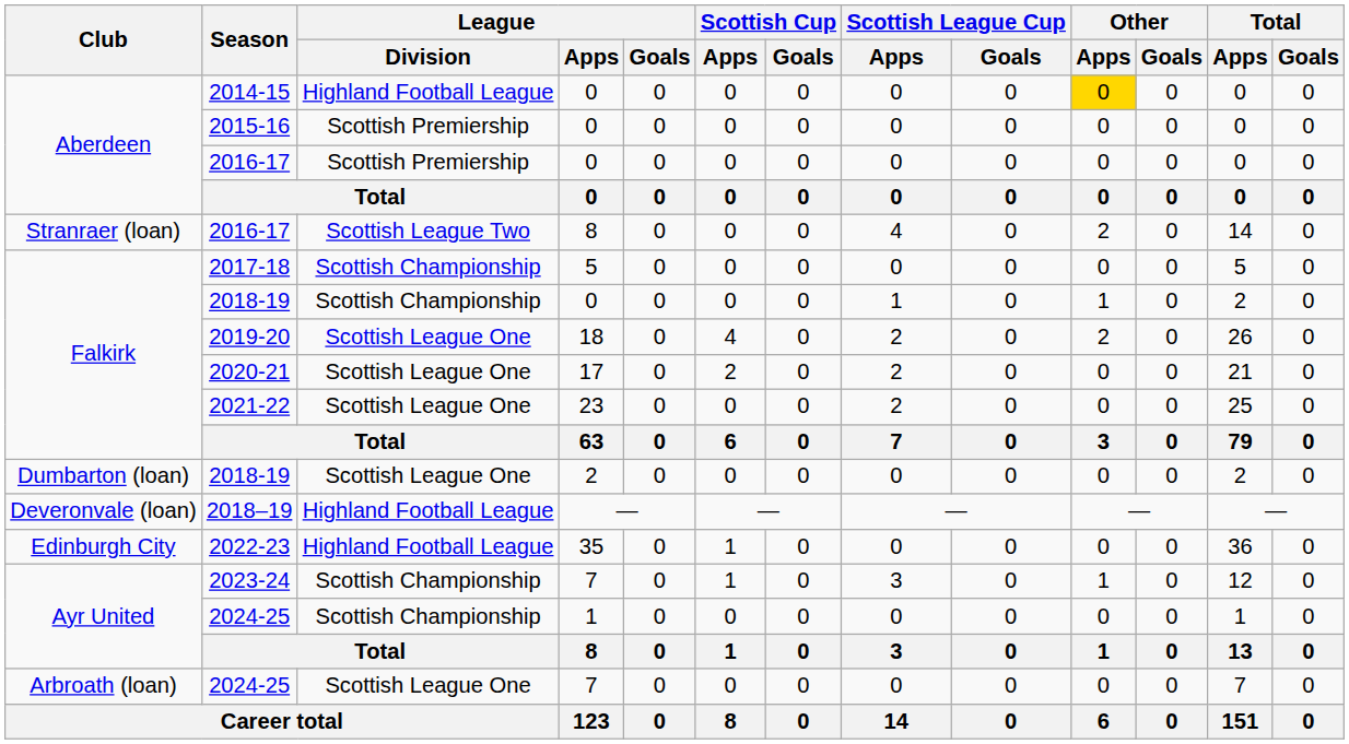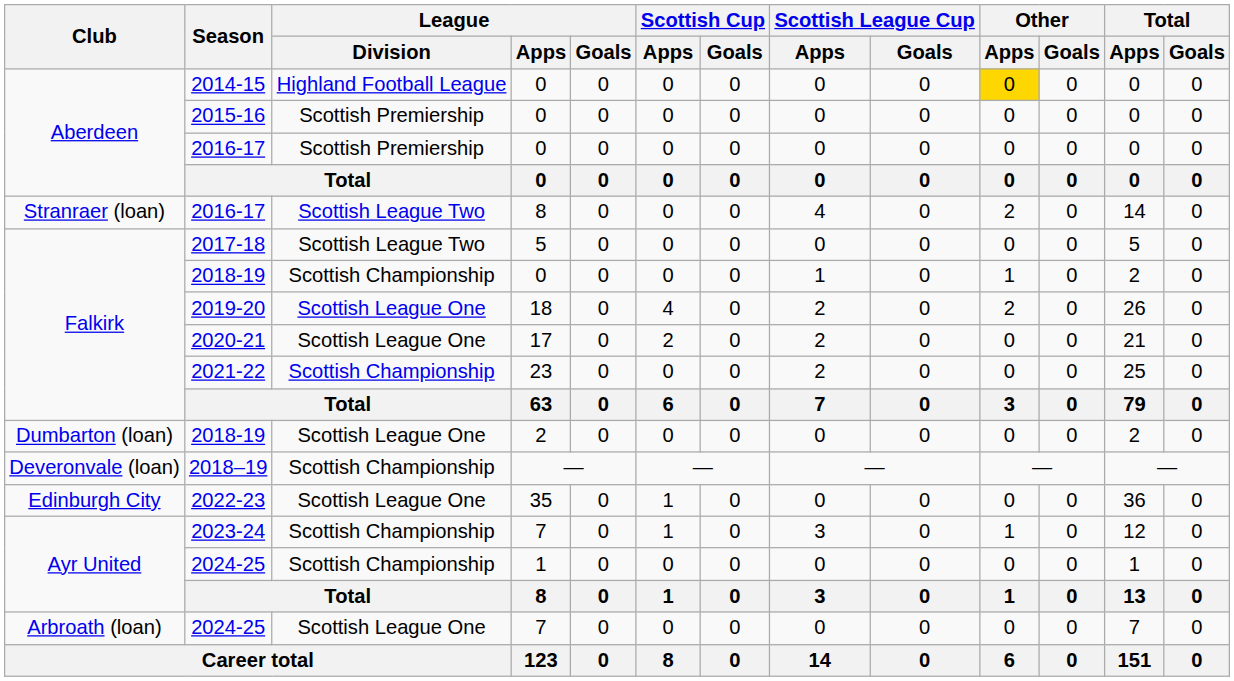2017-18 | League / Division: Scottish Championship -> Scottish League Two
2021-22 | League / Division: Scottish League One -> Scottish Championship
2018–19 | League / Division: Highland Football League -> Scottish Championship
2022-23 | League / Division: Highland Football League -> Scottish League One
